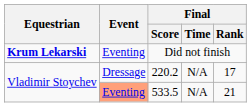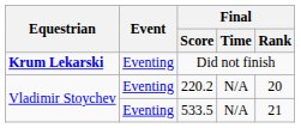220.2 | Event: Dressage -> Eventing
220.2 | Final / Rank: 17 -> 20
533.5 | Event: lightsalmon background -> no background
